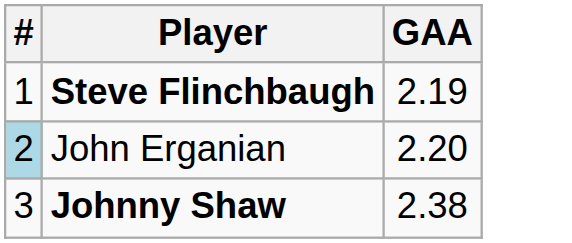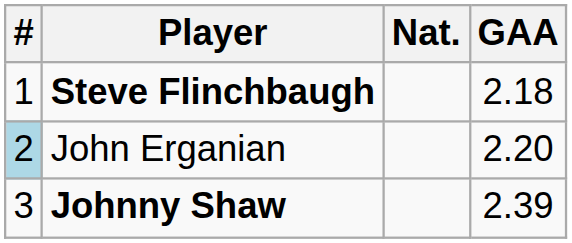+ column: Nat.
Steve Flinchbaugh | GAA: 2.19 -> 2.18
Johnny Shaw | GAA: 2.38 -> 2.39
